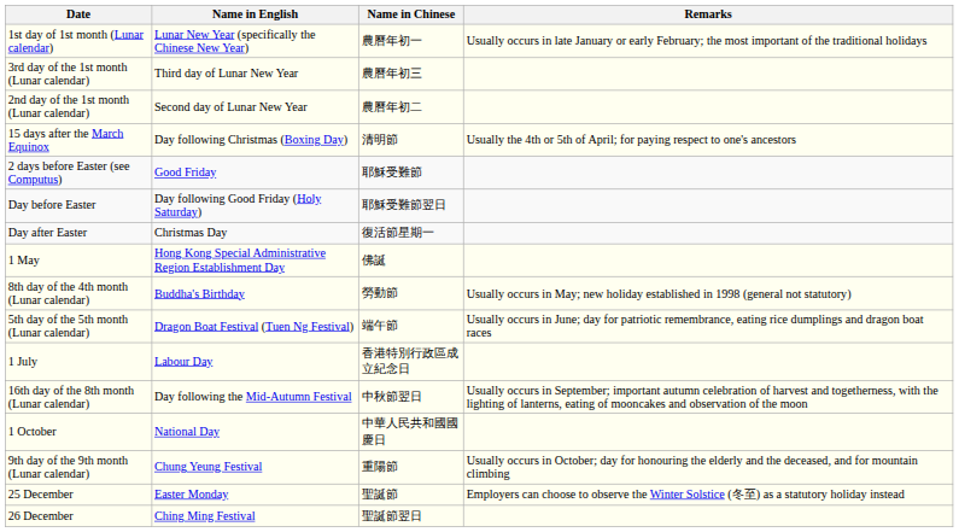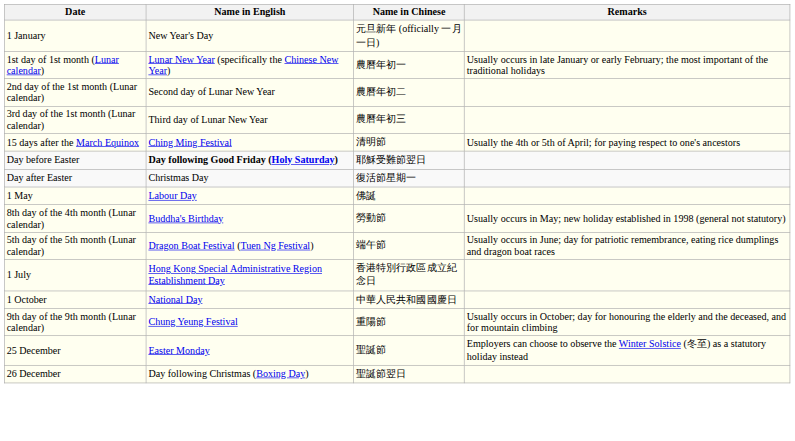+ row: 1 January | New Year's Day | 元旦新年 (officially 一月一日)
rows swapped: 2nd day of the 1st month (Lunar calendar) <-> 3rd day of the 1st month (Lunar calendar)
15 days after the March Equinox | Name in English: Day following Christmas (Boxing Day) -> Ching Ming Festival
- row: 2 days before Easter (see Computus) | Good Friday | 耶穌受難節
Day before Easter | Name in English: normal -> bold
1 May | Name in English: Hong Kong Special Administrative Region Establishment Day -> Labour Day
1 July | Name in English: Labour Day -> Hong Kong Special Administrative Region Establishment Day
- row: 16th day of the 8th month (Lunar calendar) | Day following the Mid-Autumn Festival | 中秋節翌日 | Usually occurs in September; important autumn celebration of harvest and togetherness, with the lighting of lanterns, eating of mooncakes and observation of the moon
26 December | Name in English: Ching Ming Festival -> Day following Christmas (Boxing Day)
